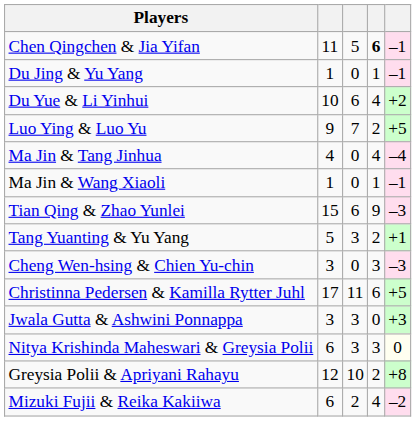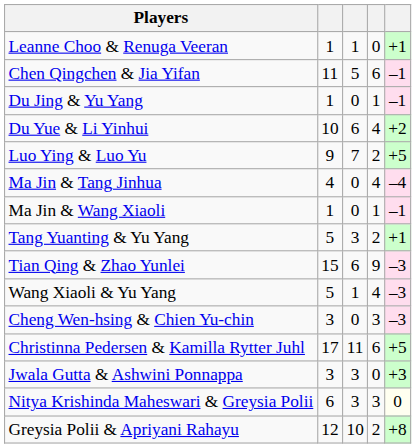+ row: Leanne Choo & Renuga Veeran | 1 | 1 | 0 | +1
Chen Qingchen & Jia Yifan | column 4: bold -> normal
rows swapped: Tang Yuanting & Yu Yang <-> Tian Qing & Zhao Yunlei
+ row: Wang Xiaoli & Yu Yang | 5 | 1 | 4 | –3
- row: Mizuki Fujii & Reika Kakiiwa | 6 | 2 | 4 | –2
